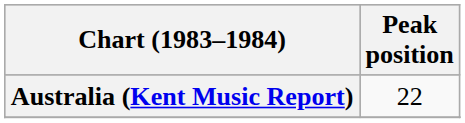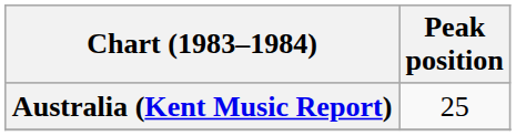Australia (Kent Music Report) | Peak position: 22 -> 25
